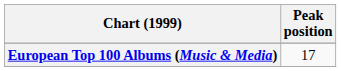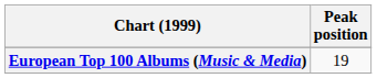European Top 100 Albums (Music & Media) | Peak position: 17 -> 19
